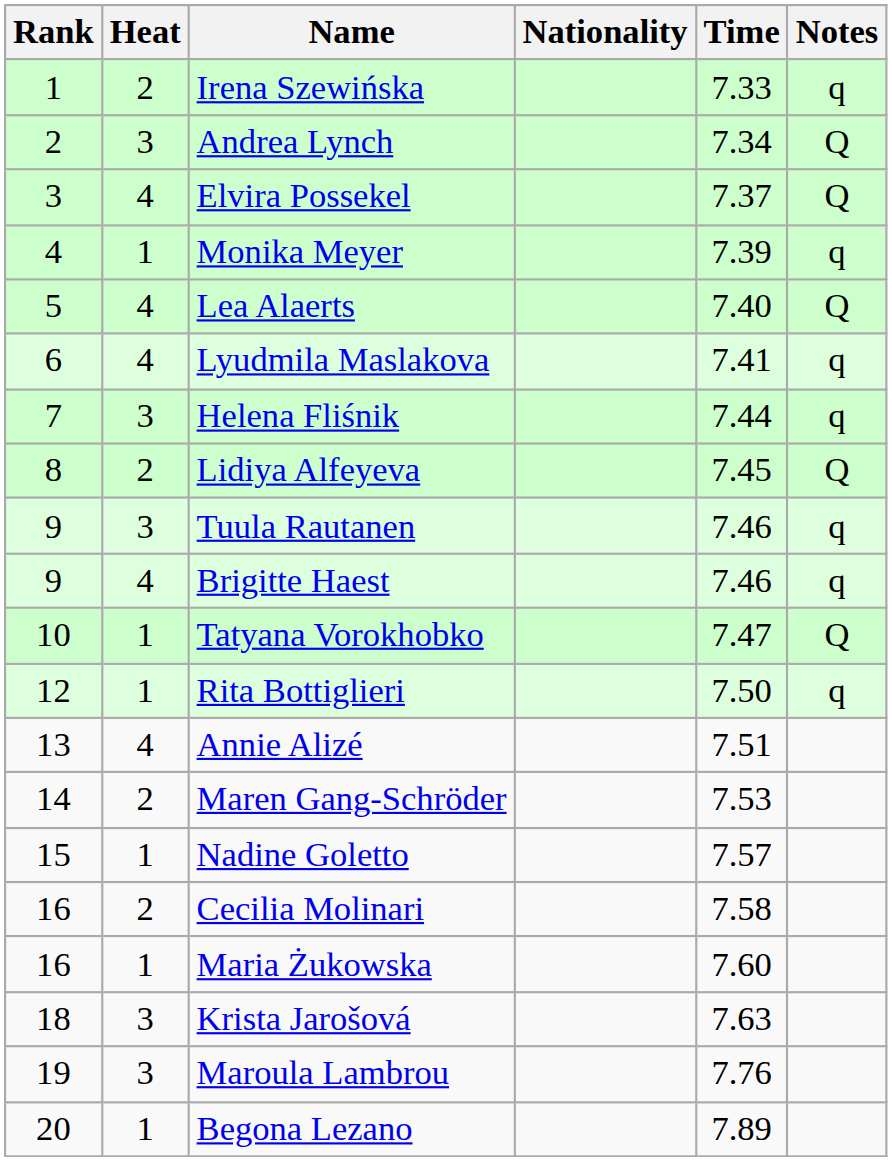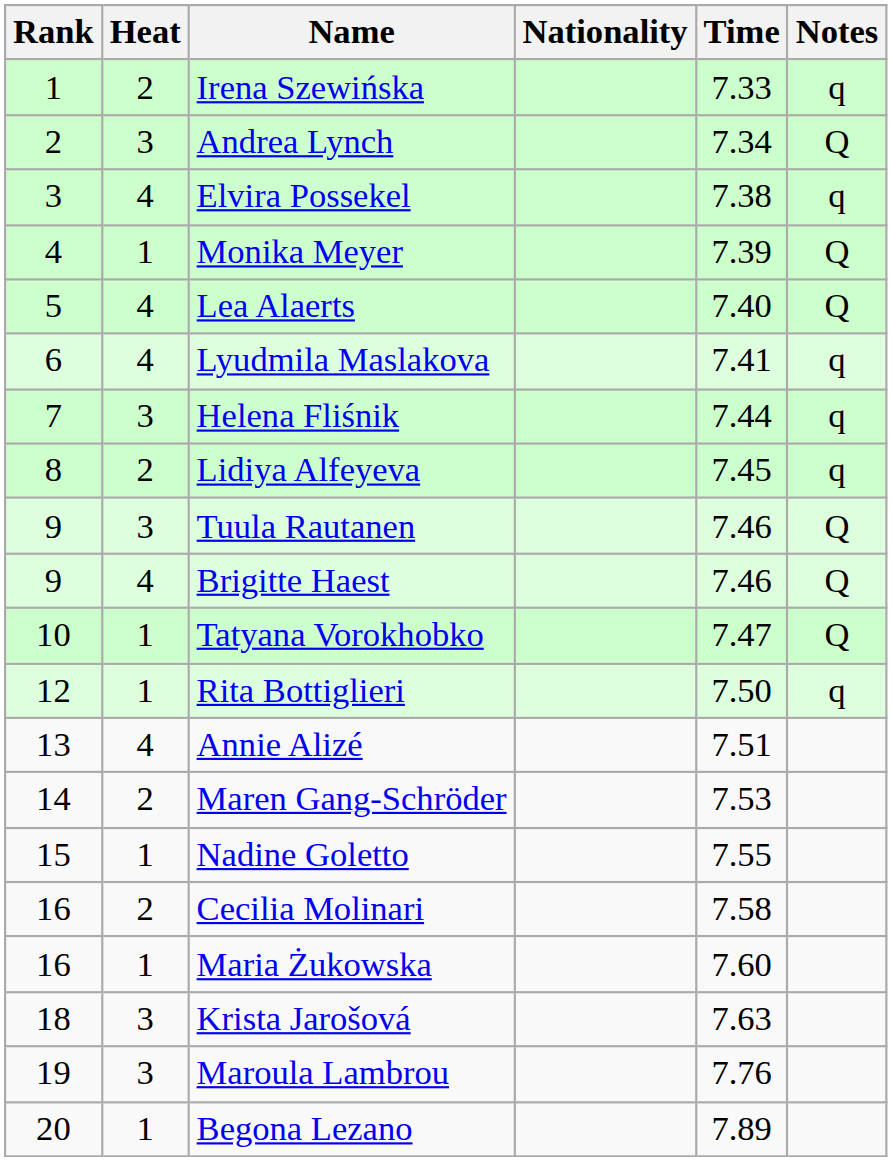Elvira Possekel | Time: 7.37 -> 7.38
Elvira Possekel | Notes: Q -> q
Monika Meyer | Notes: q -> Q
Lidiya Alfeyeva | Notes: Q -> q
Tuula Rautanen | Notes: q -> Q
Brigitte Haest | Notes: q -> Q
Nadine Goletto | Time: 7.57 -> 7.55
